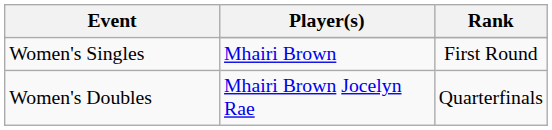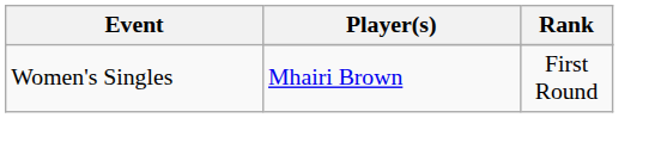- row: Women's Doubles | Mhairi Brown Jocelyn Rae | Quarterfinals
